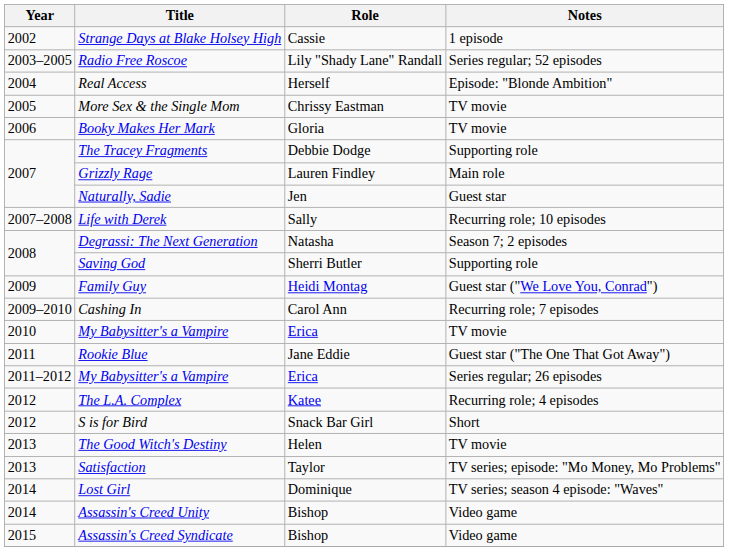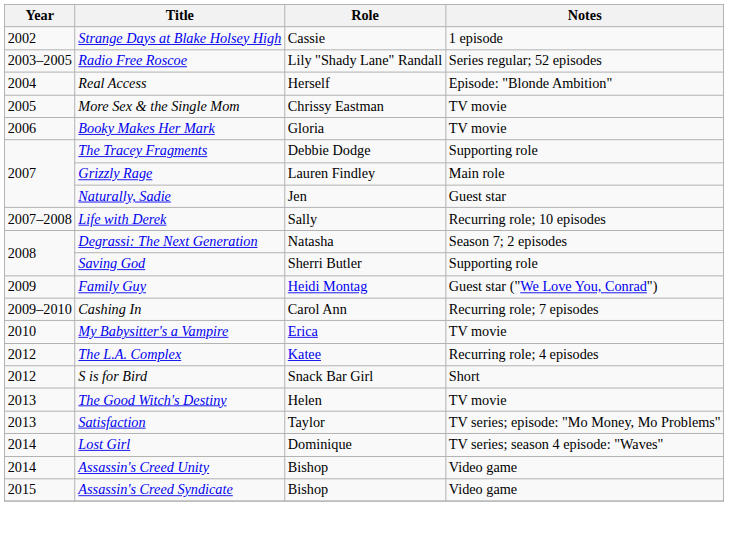- row: 2011 | Rookie Blue | Jane Eddie | Guest star ("The One That Got Away")
- row: 2011–2012 | My Babysitter's a Vampire | Erica | Series regular; 26 episodes
